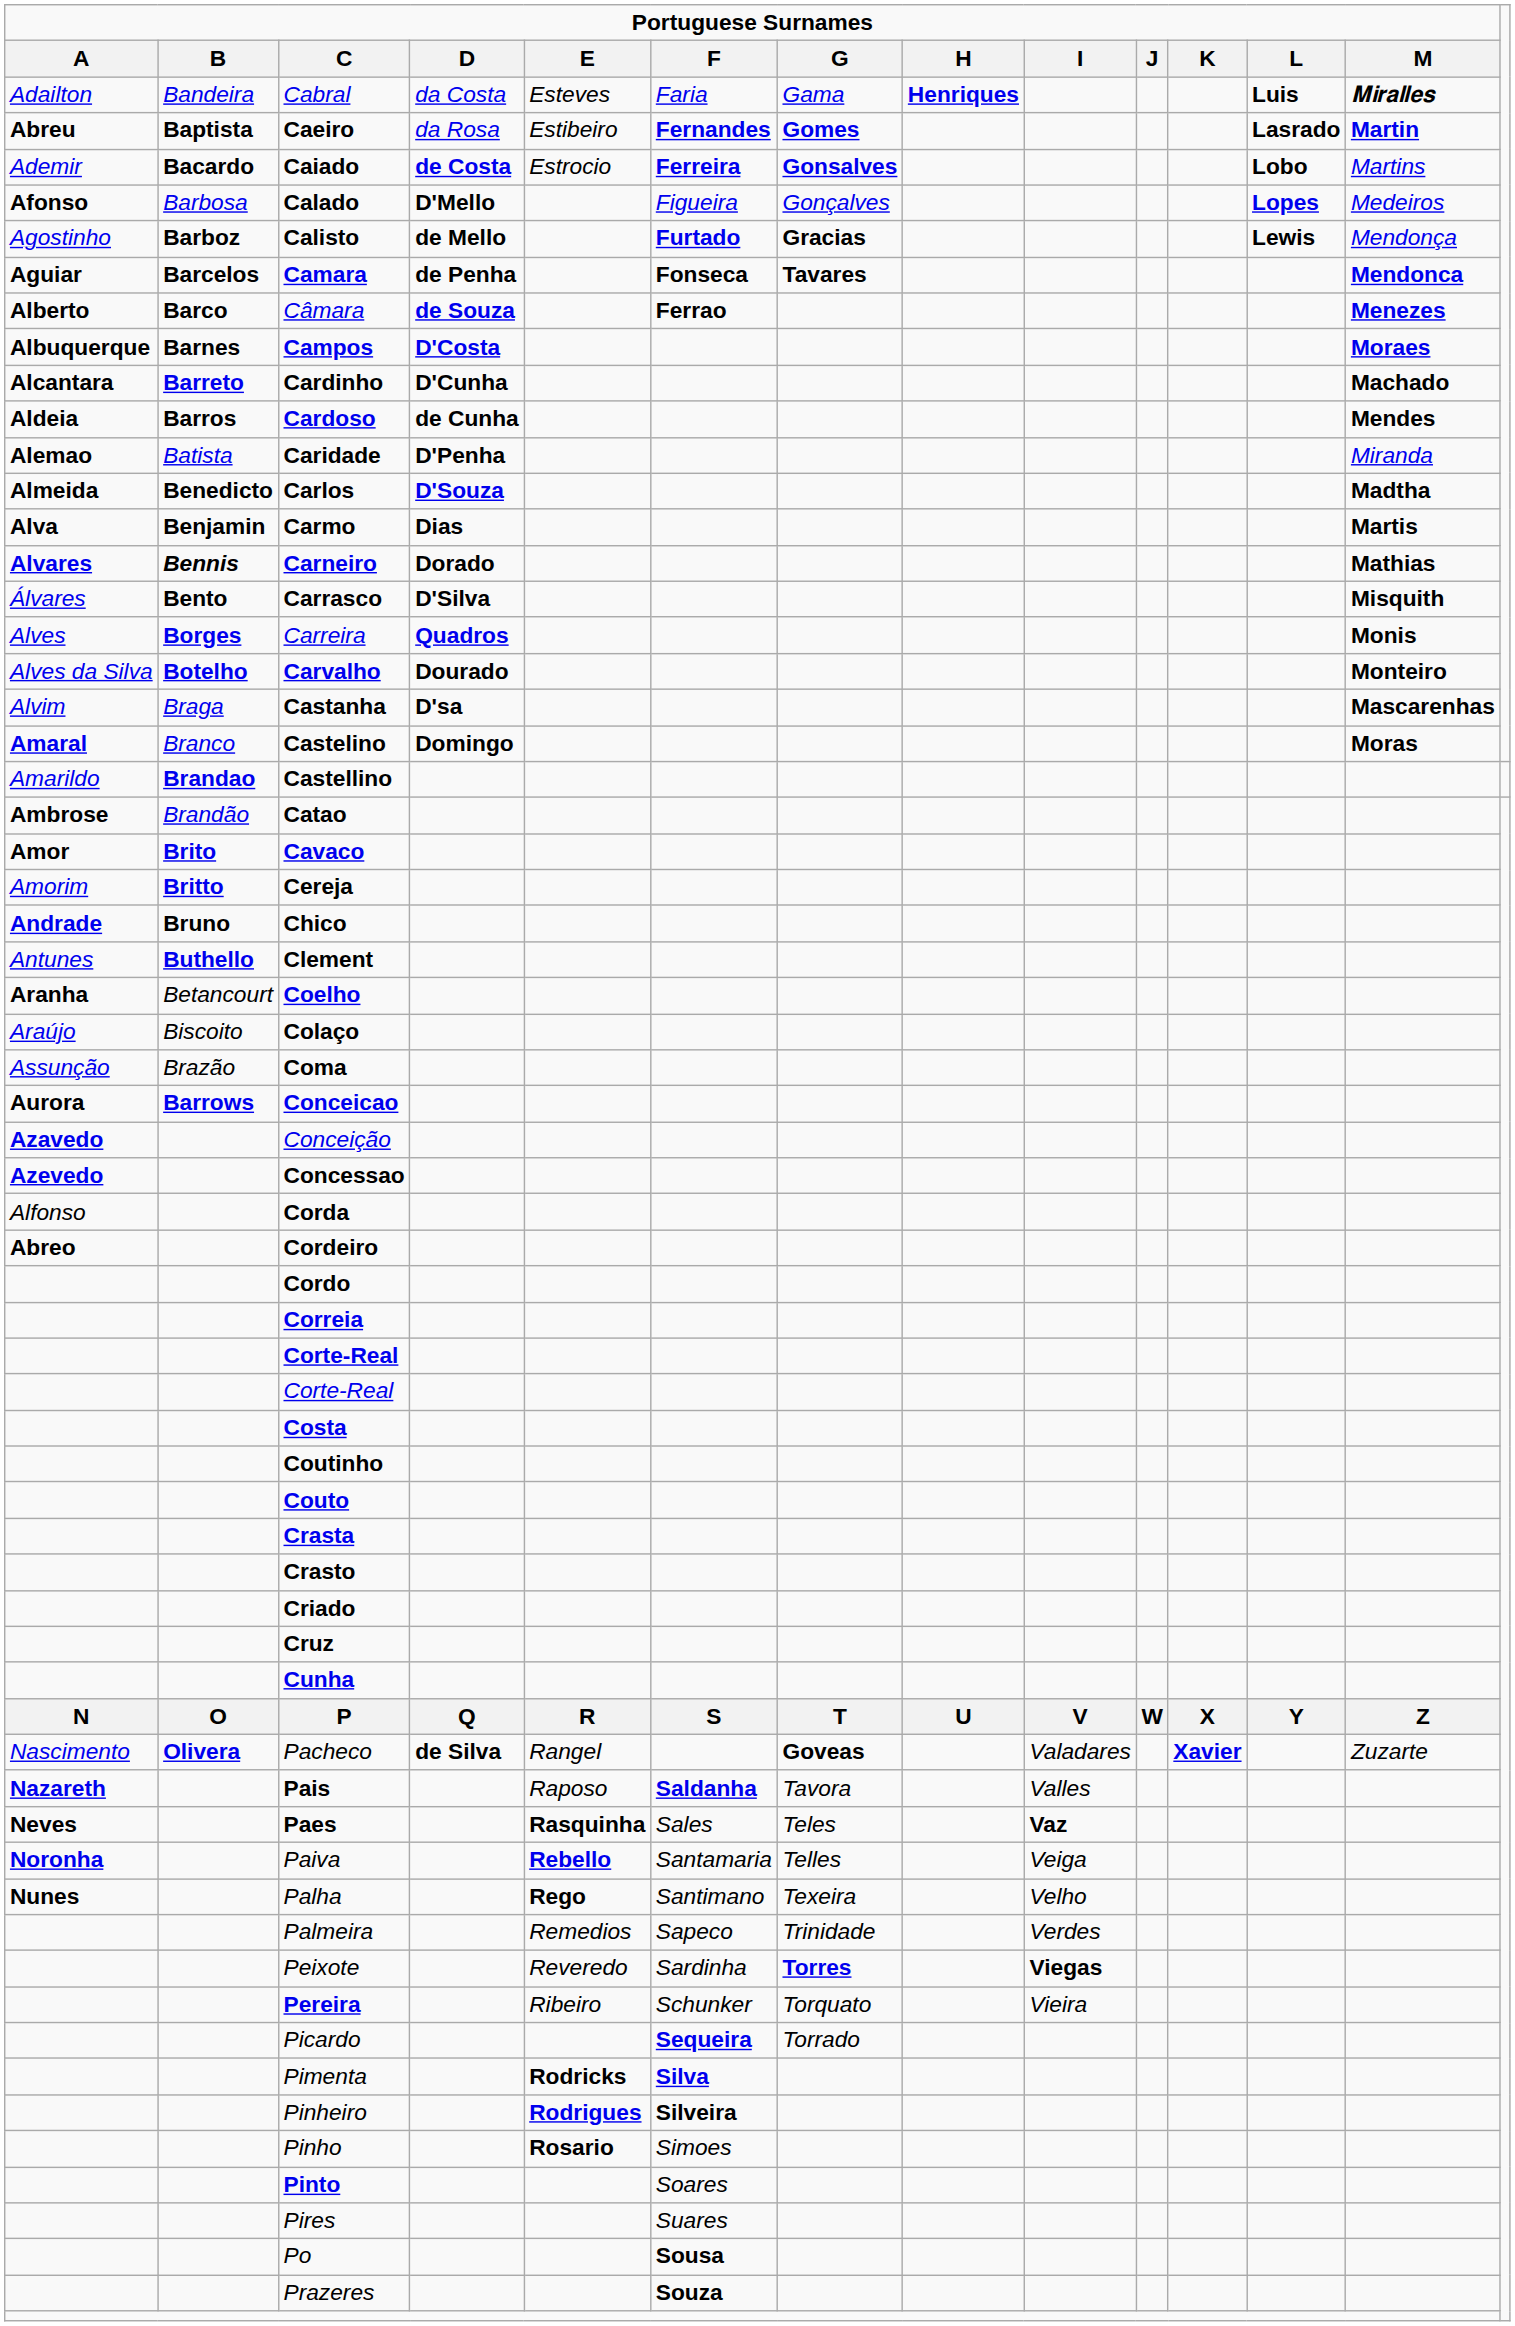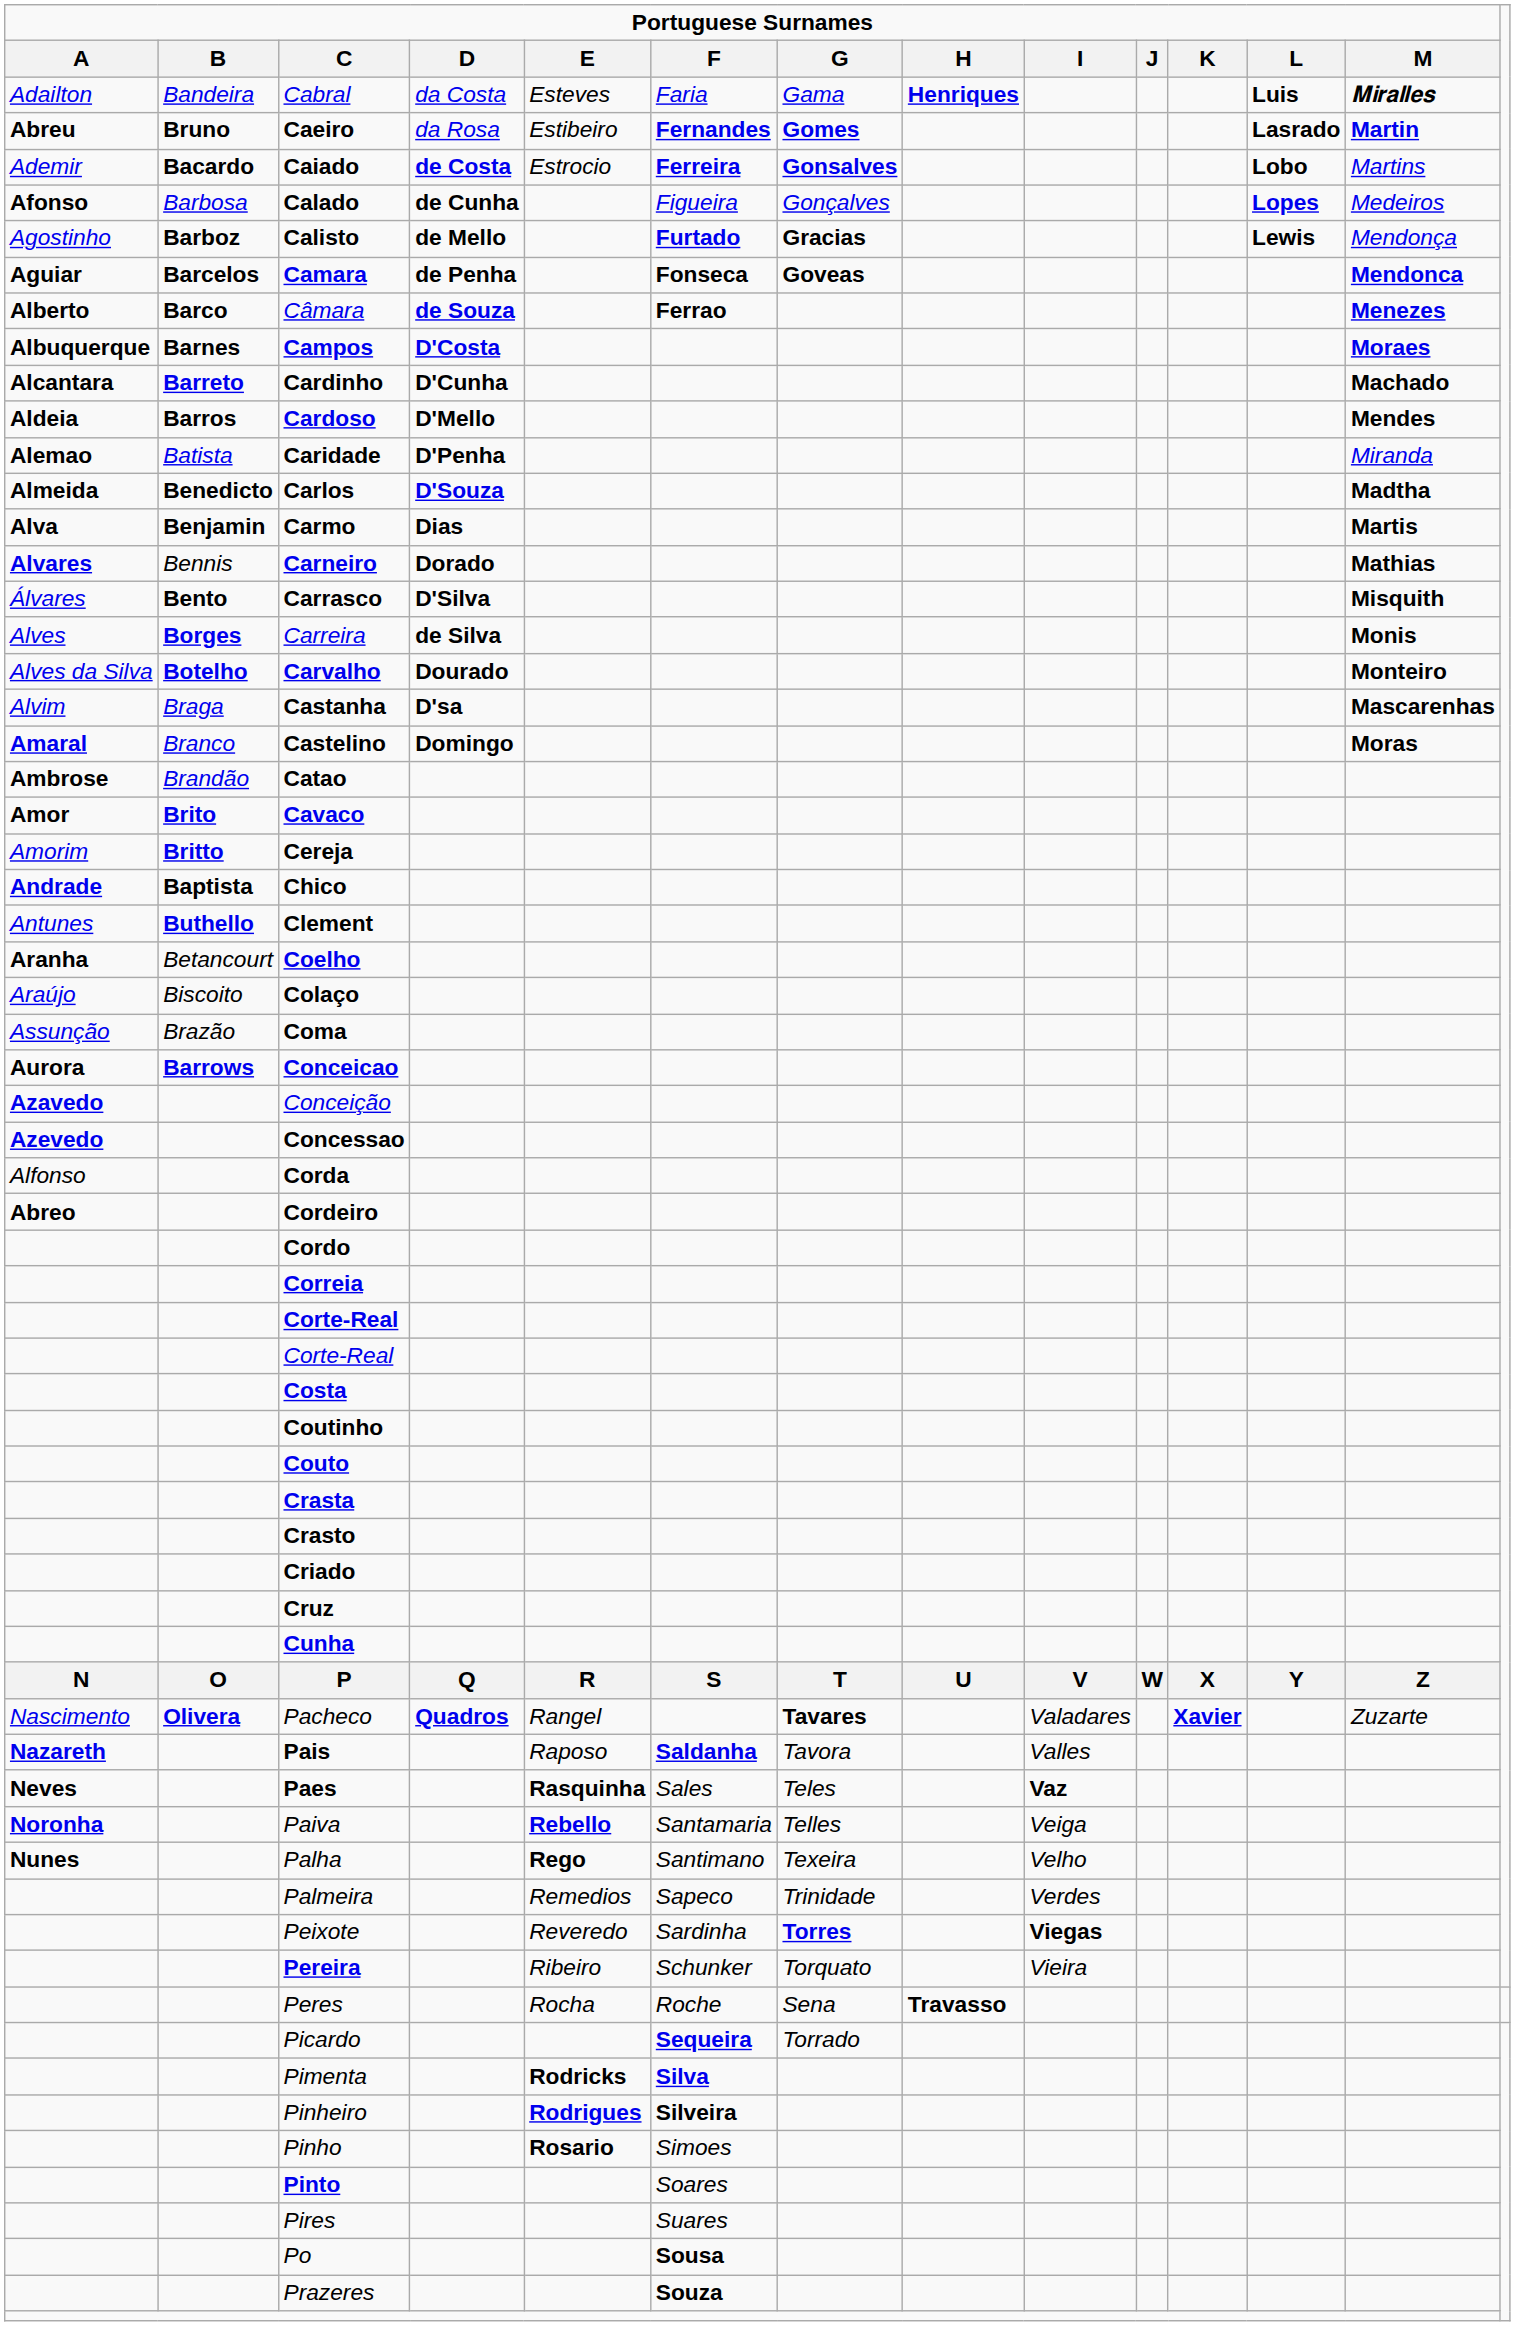Caeiro | Portuguese Surnames / B: Baptista -> Bruno
Calado | Portuguese Surnames / D: D'Mello -> de Cunha
Camara | Portuguese Surnames / G: Tavares -> Goveas
Cardoso | Portuguese Surnames / D: de Cunha -> D'Mello
Carneiro | Portuguese Surnames / B: bold -> normal
Carreira | Portuguese Surnames / D: Quadros -> de Silva
- row: Amarildo | Brandao | Castellino
Chico | Portuguese Surnames / B: Bruno -> Baptista
Pacheco | Portuguese Surnames / D: de Silva -> Quadros
Pacheco | Portuguese Surnames / G: Goveas -> Tavares
+ row: Peres | Rocha | Roche | Sena | Travasso
